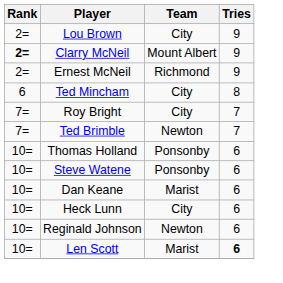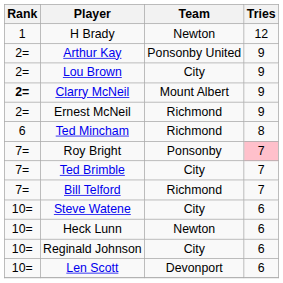+ row: 1 | H Brady | Newton | 12
+ row: 2= | Arthur Kay | Ponsonby United | 9
Ted Mincham | Team: City -> Richmond
Roy Bright | Team: City -> Ponsonby
Roy Bright | Tries: no background -> pink background
Ted Brimble | Team: Newton -> City
+ row: 7= | Bill Telford | Richmond | 7
- row: 10= | Thomas Holland | Ponsonby | 6
Steve Watene | Team: Ponsonby -> City
- row: 10= | Dan Keane | Marist | 6
Heck Lunn | Team: City -> Newton
Reginald Johnson | Team: Newton -> City
Len Scott | Team: Marist -> Devonport
Len Scott | Tries: bold -> normal
